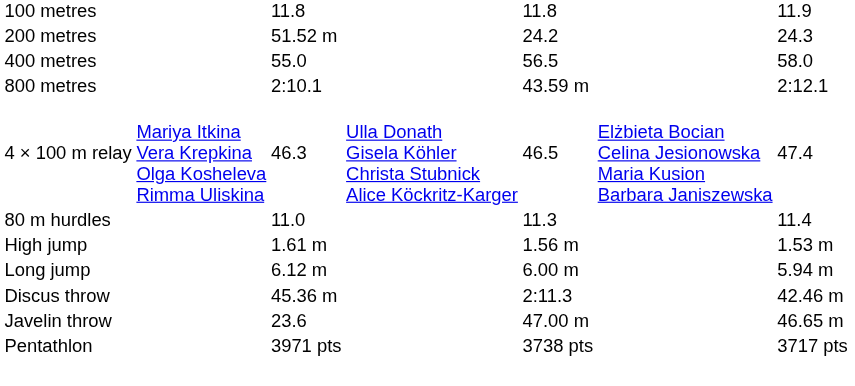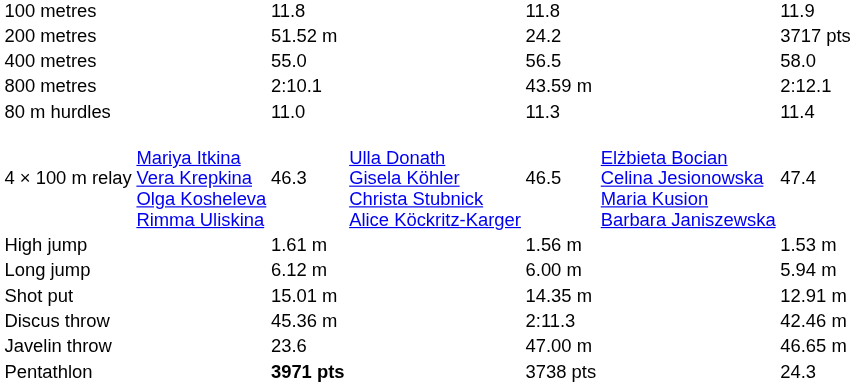200 metres | column 7: 24.3 -> 3717 pts
rows swapped: 80 m hurdles <-> 4 × 100 m relay
+ row: Shot put | 15.01 m | 14.35 m | 12.91 m
Pentathlon | column 3: normal -> bold
Pentathlon | column 7: 3717 pts -> 24.3
